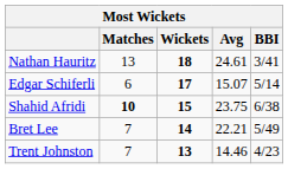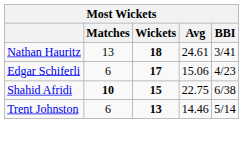Edgar Schiferli | Avg: 15.07 -> 15.06
Edgar Schiferli | BBI: 5/14 -> 4/23
Shahid Afridi | Avg: 23.75 -> 22.75
- row: Bret Lee | 7 | 14 | 22.21 | 5/49
Trent Johnston | Matches: 7 -> 6
Trent Johnston | BBI: 4/23 -> 5/14
